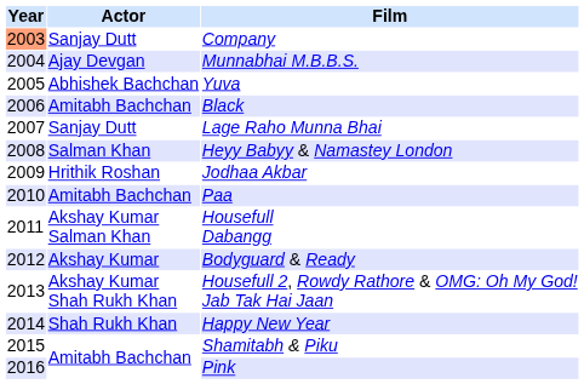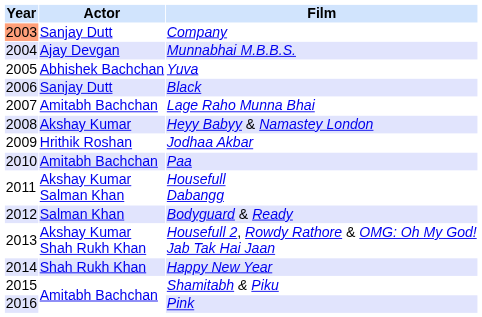Black | Actor: Amitabh Bachchan -> Sanjay Dutt
Lage Raho Munna Bhai | Actor: Sanjay Dutt -> Amitabh Bachchan
Heyy Babyy & Namastey London | Actor: Salman Khan -> Akshay Kumar
Bodyguard & Ready | Actor: Akshay Kumar -> Salman Khan
